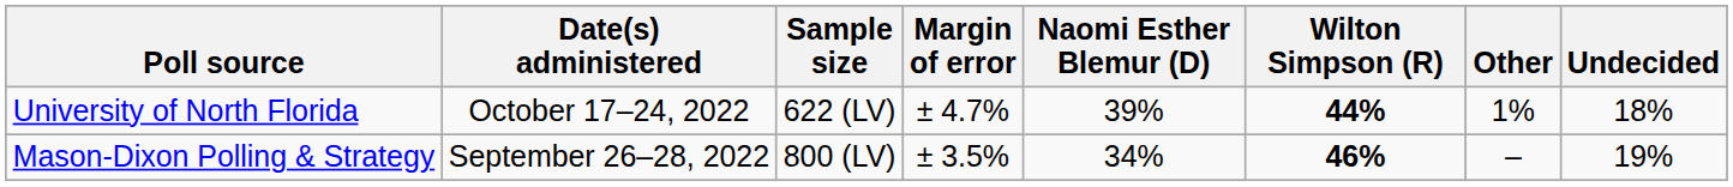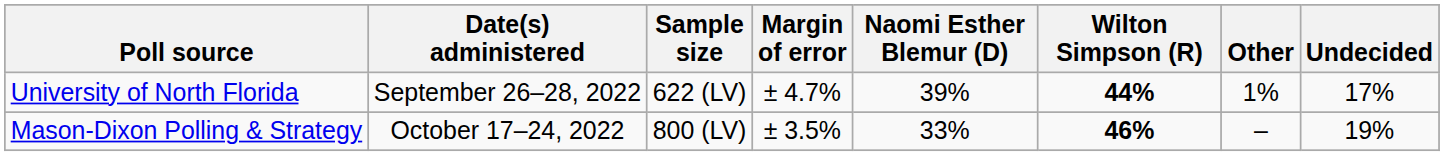University of North Florida | Date(s) administered: October 17–24, 2022 -> September 26–28, 2022
University of North Florida | Undecided: 18% -> 17%
Mason-Dixon Polling & Strategy | Date(s) administered: September 26–28, 2022 -> October 17–24, 2022
Mason-Dixon Polling & Strategy | Naomi Esther Blemur (D): 34% -> 33%
